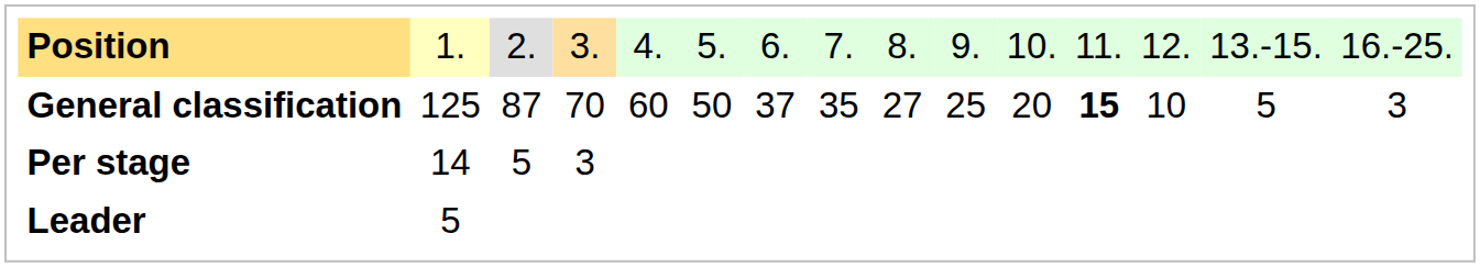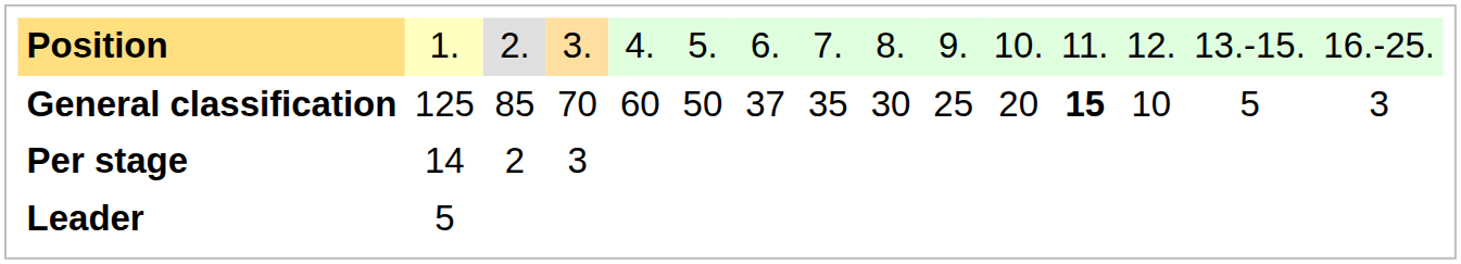General classification | column 3: 87 -> 85
General classification | column 9: 27 -> 30
Per stage | column 3: 5 -> 2
